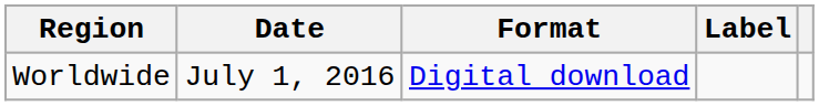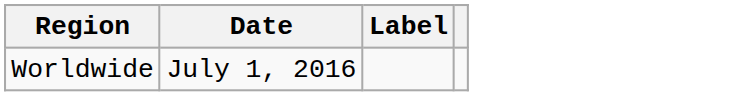- column: Format | Digital download
